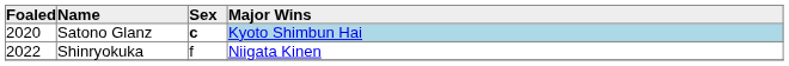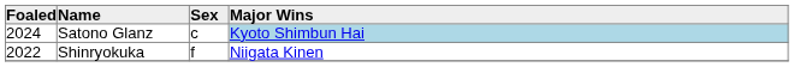Satono Glanz | Foaled: 2020 -> 2024
Satono Glanz | Sex: bold -> normal
